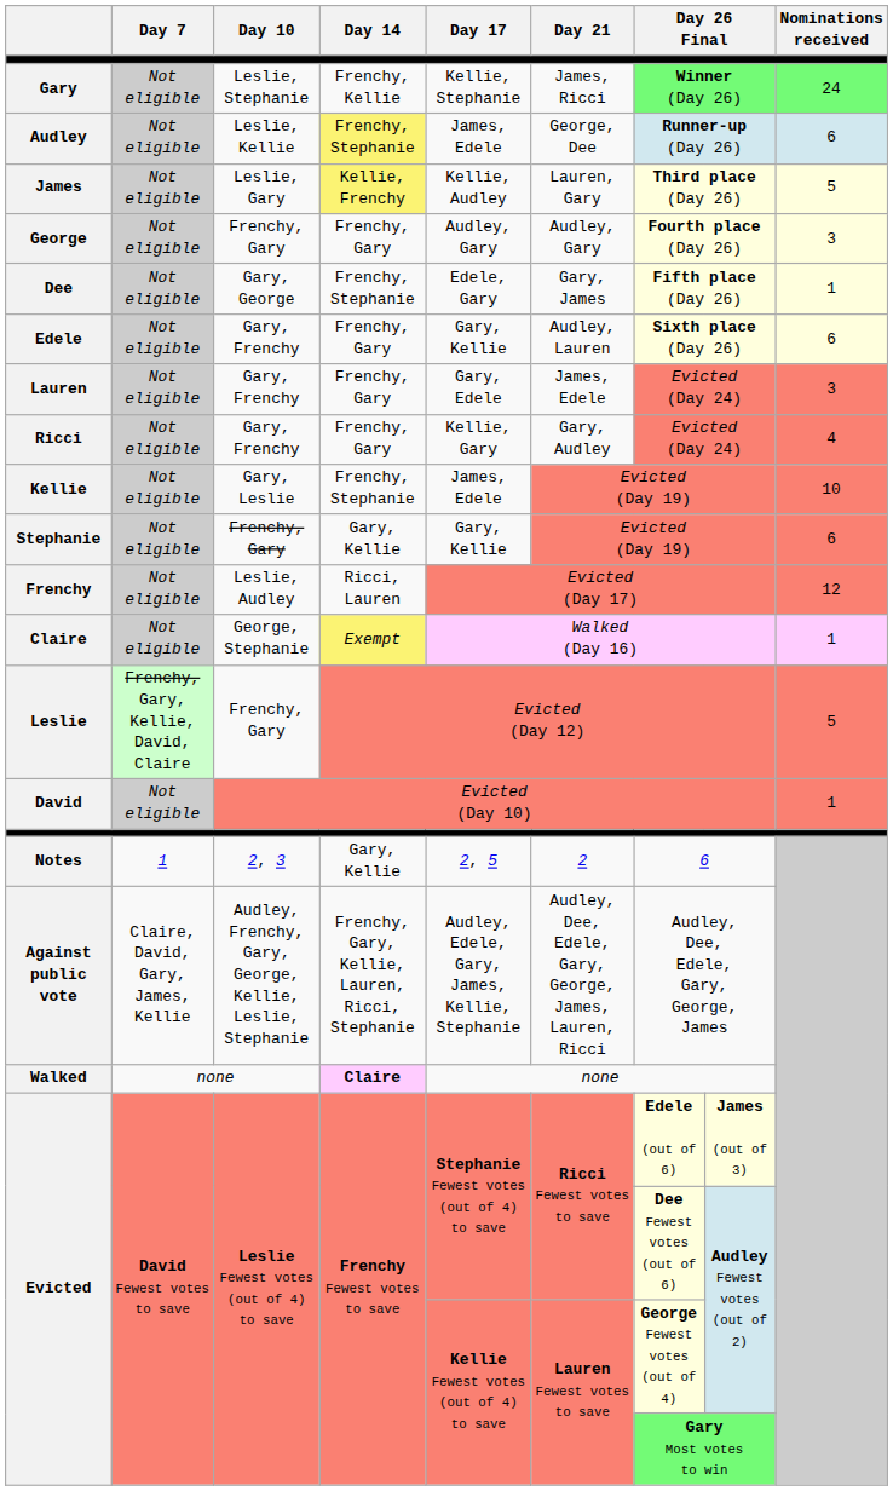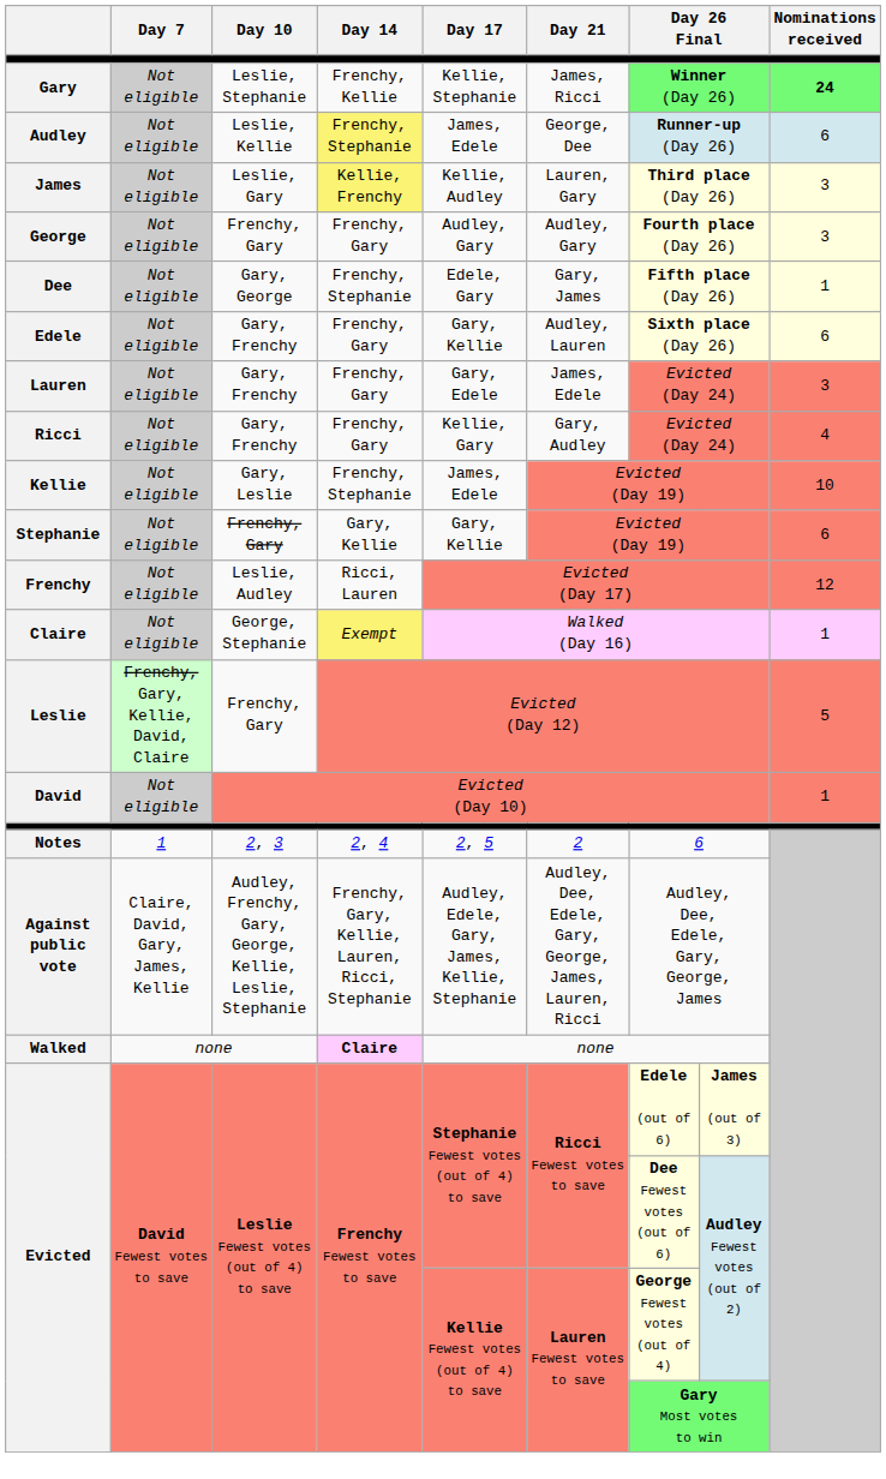Gary | Nominations received: normal -> bold
James | Nominations received: 5 -> 3
Notes | Day 14: Gary, Kellie -> 2, 4
